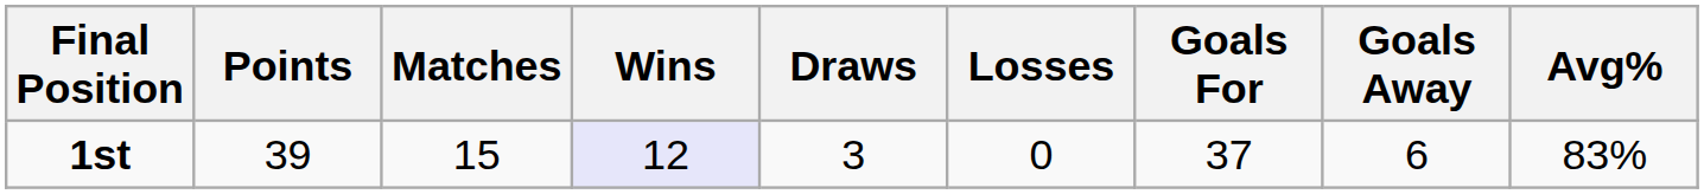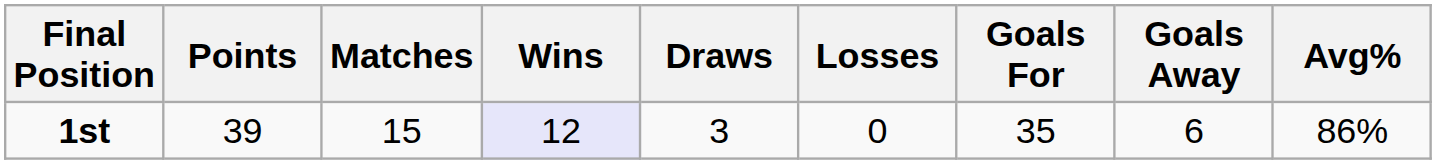1st | Goals For: 37 -> 35
1st | Avg%: 83% -> 86%
